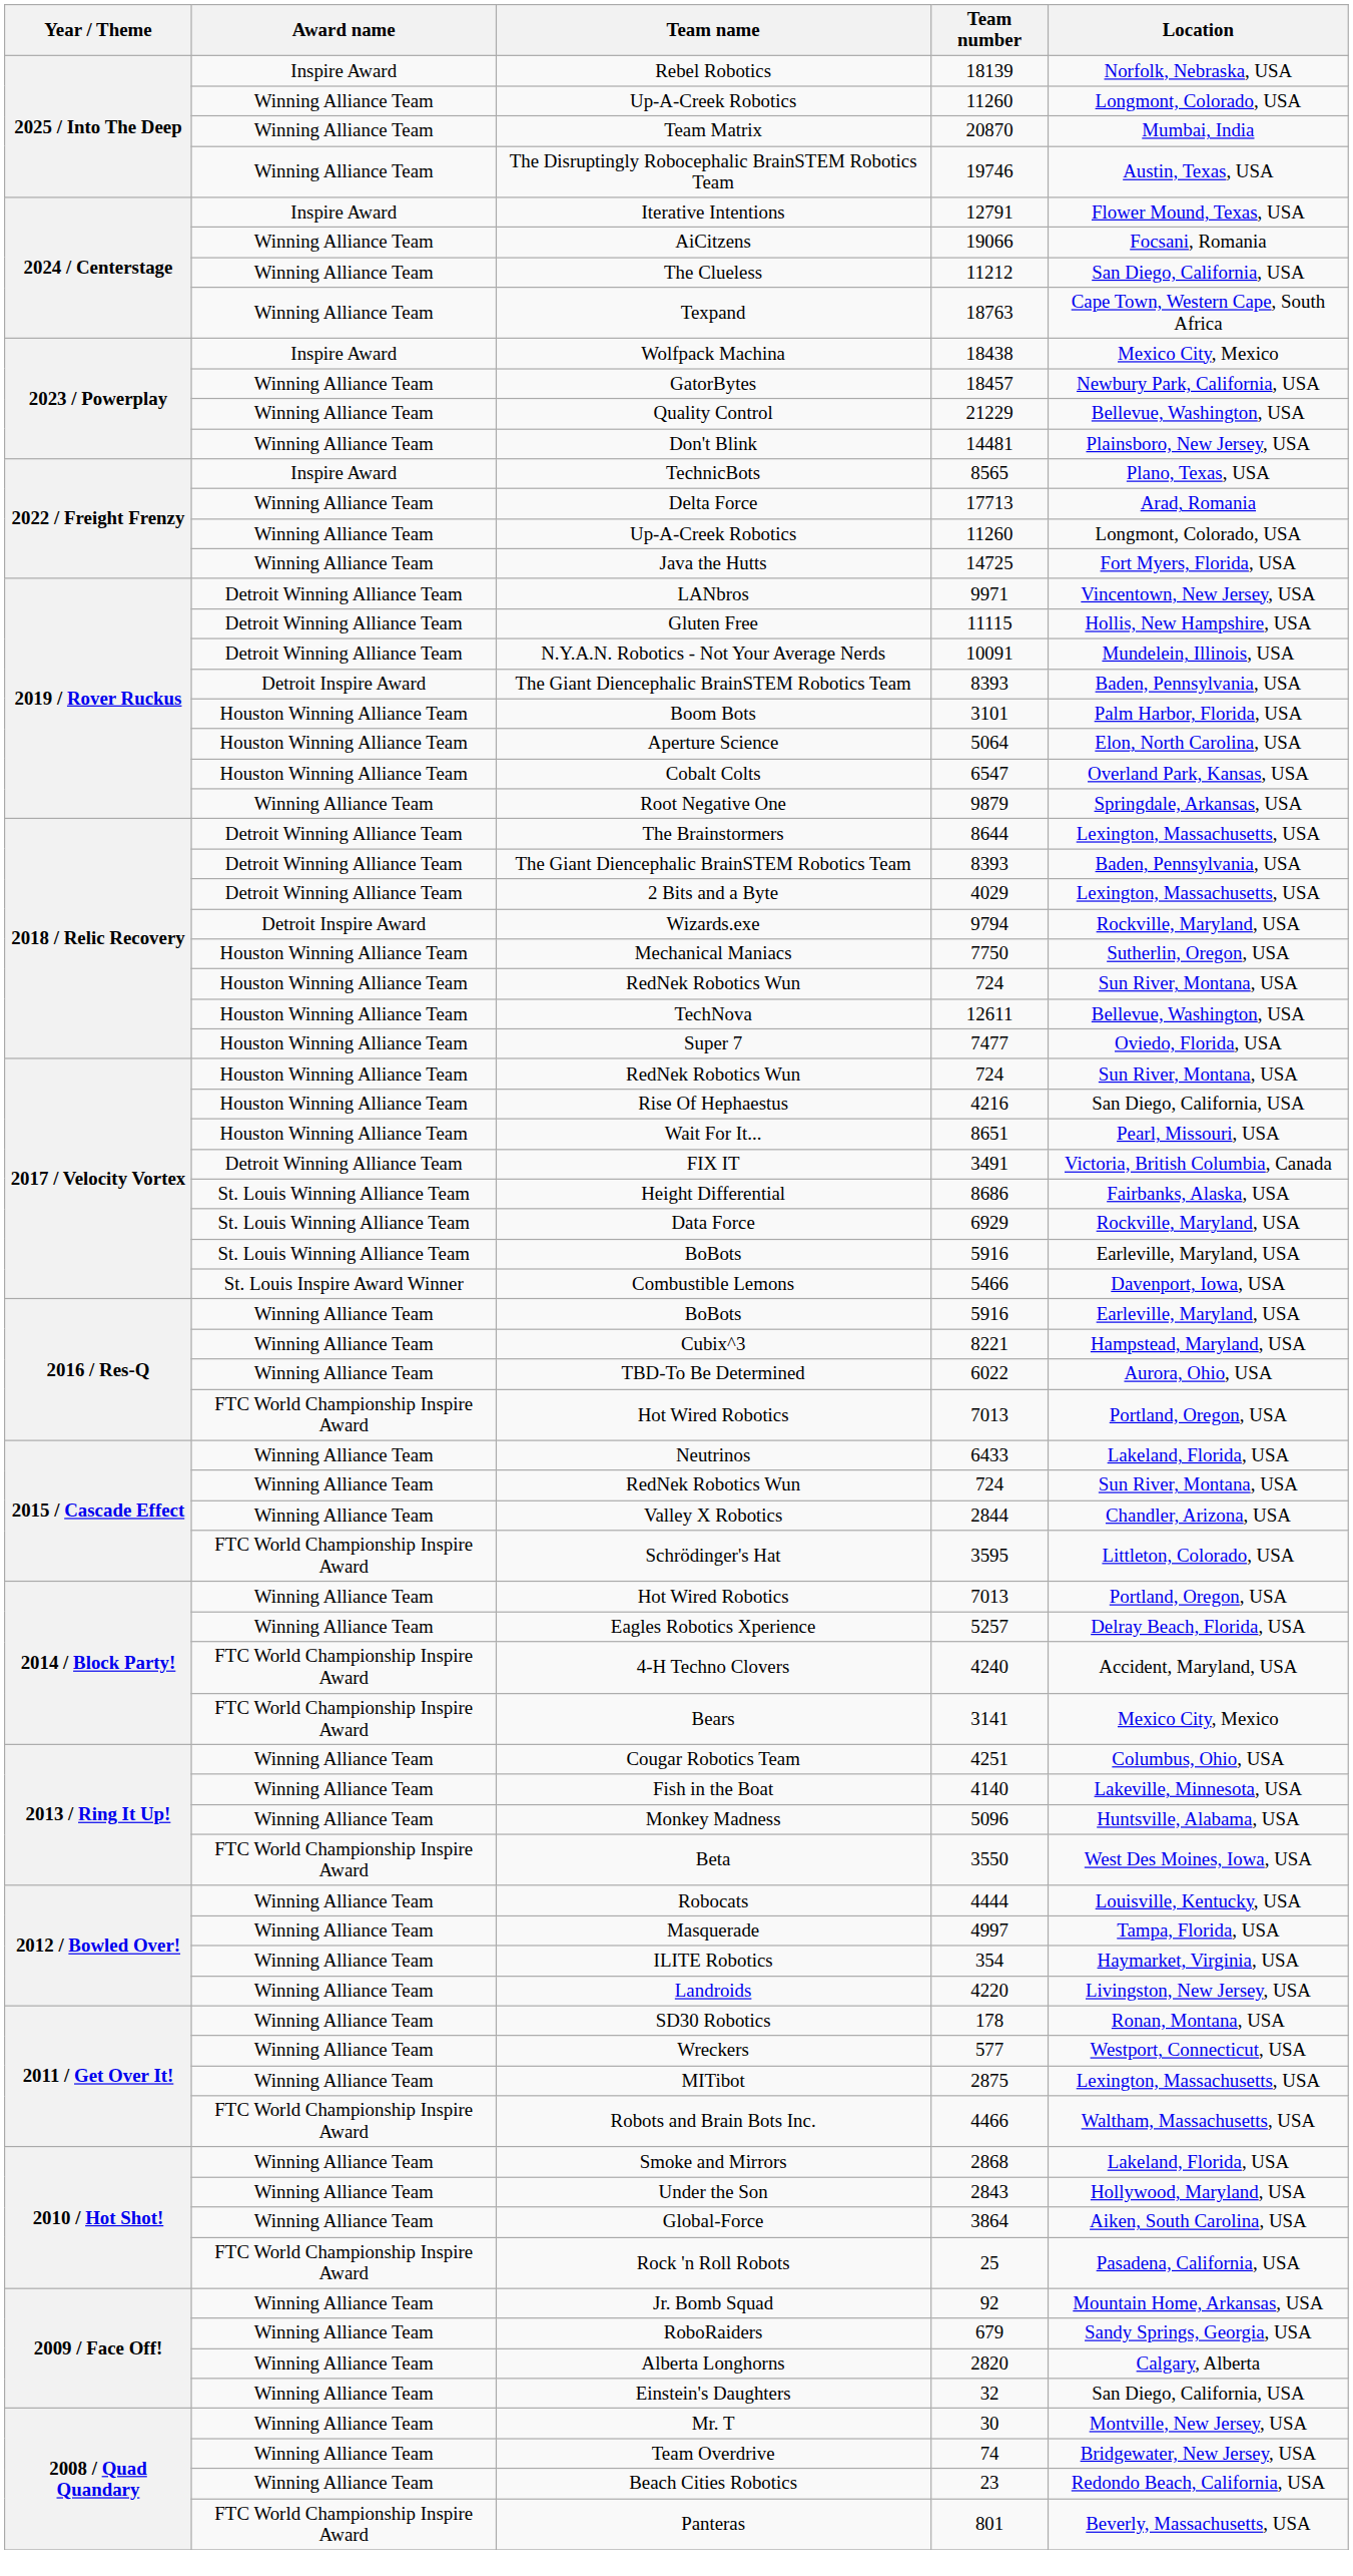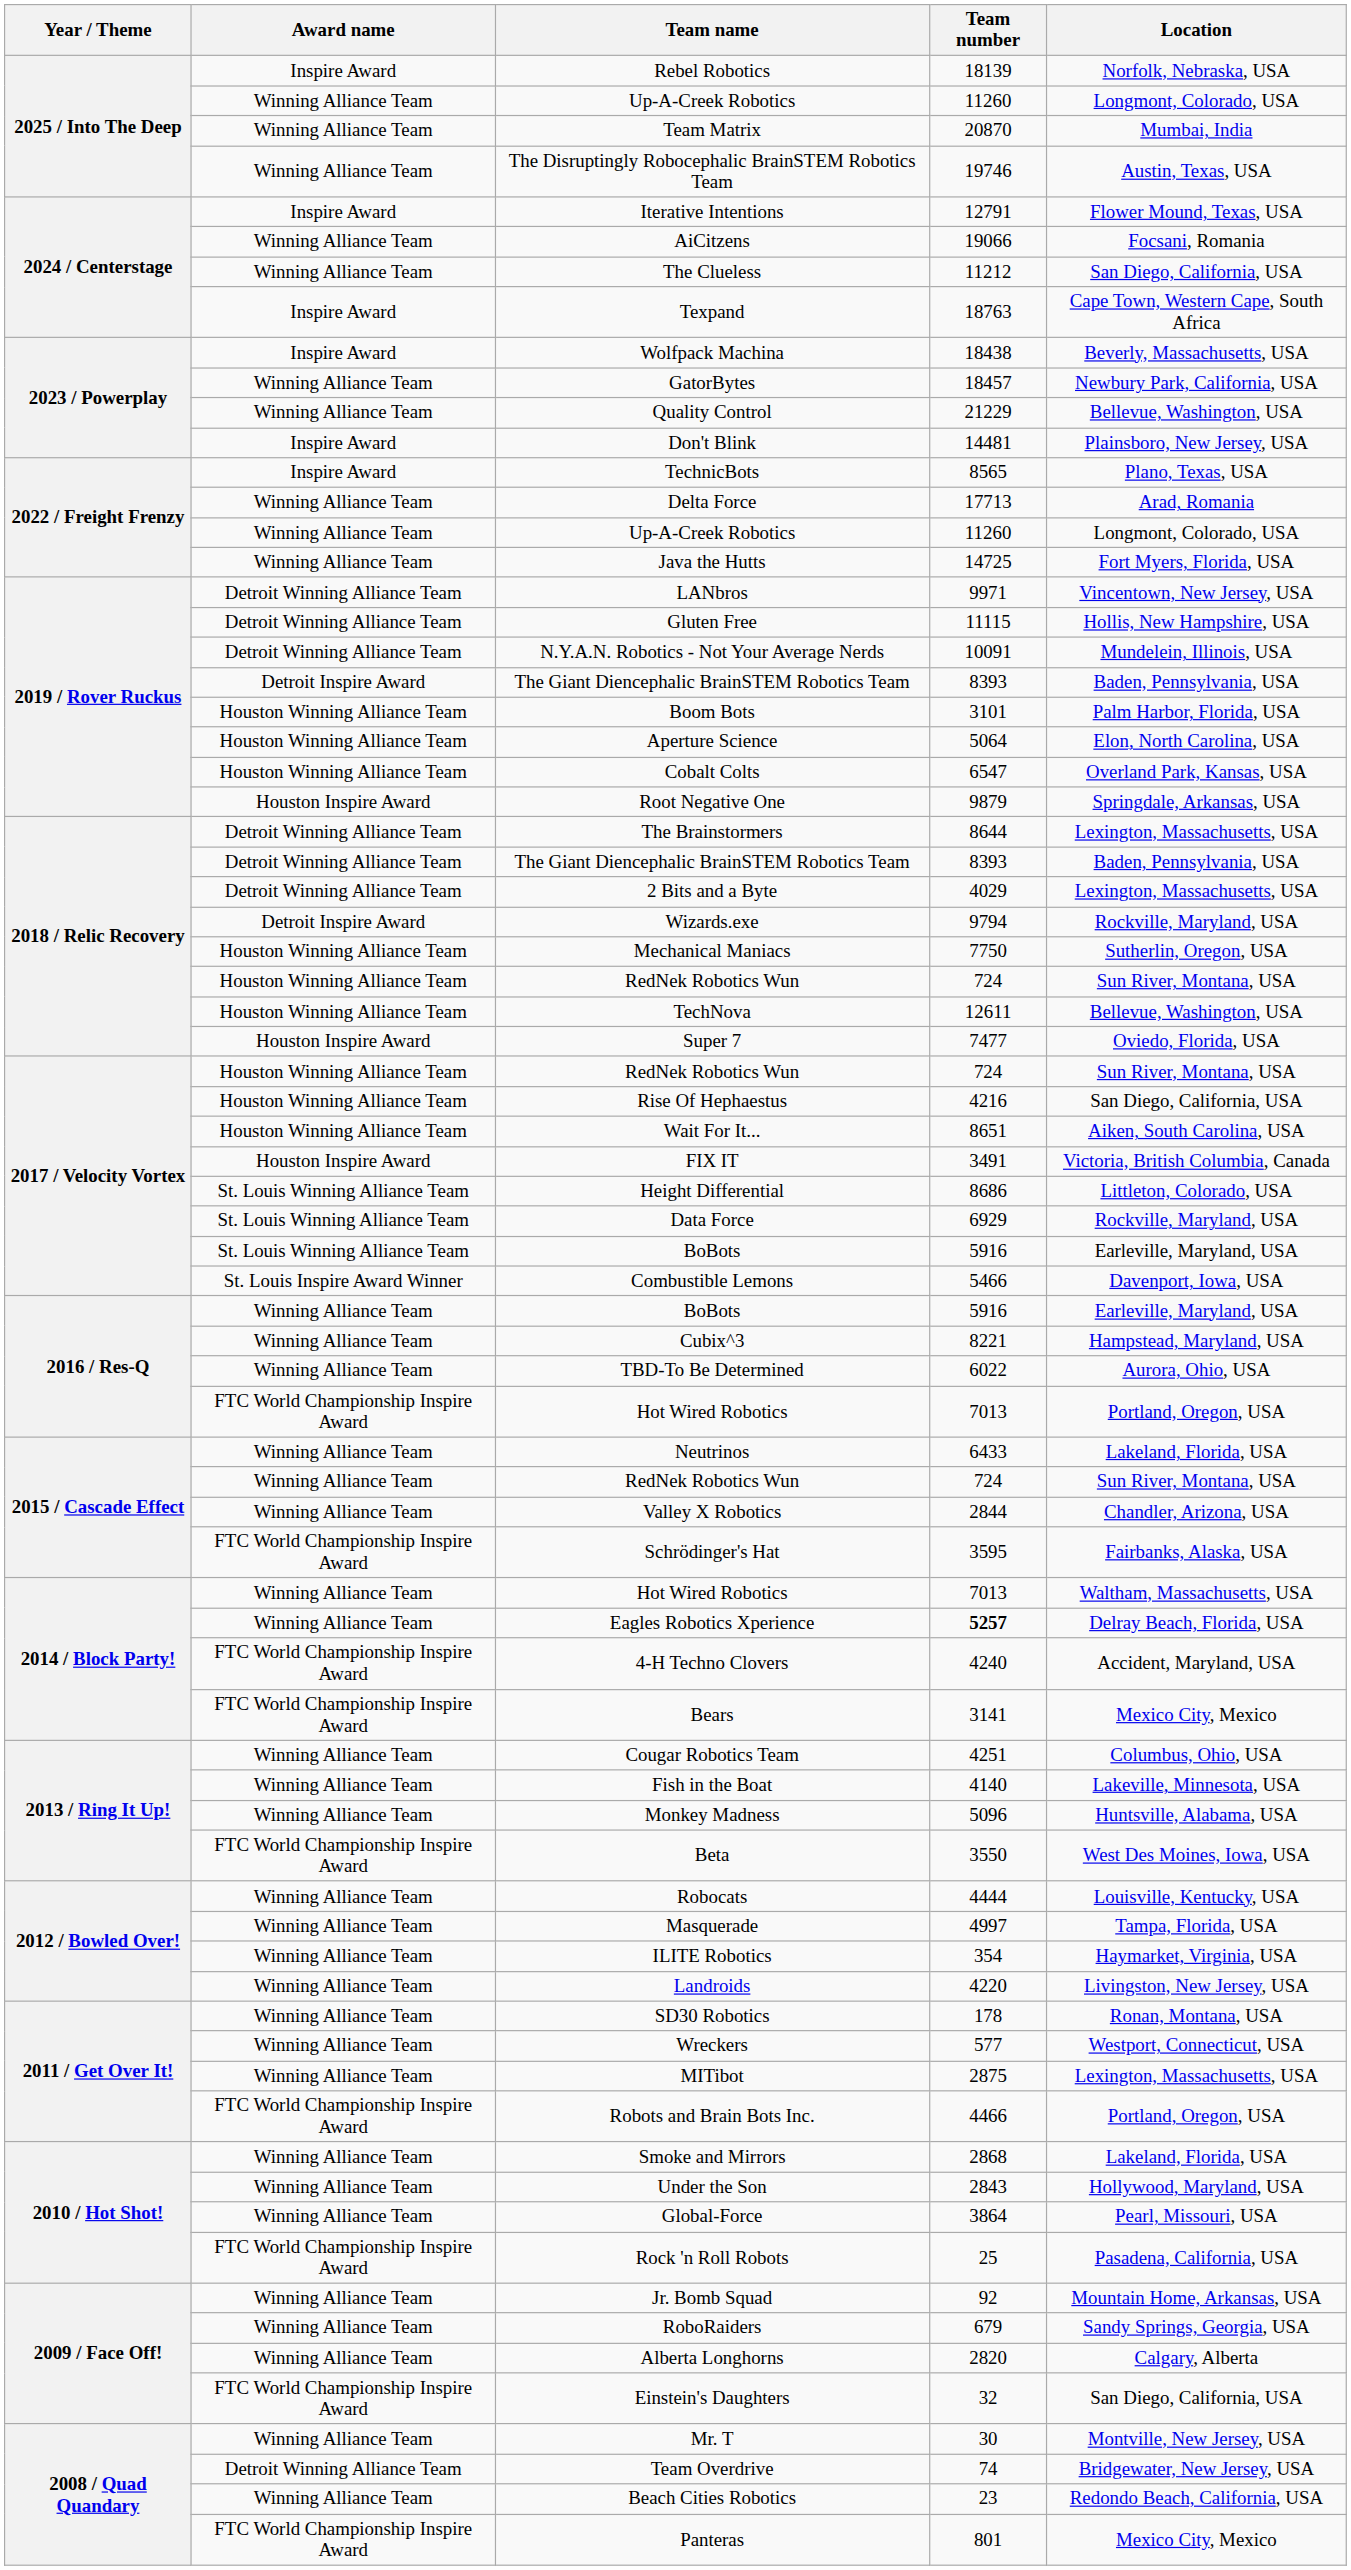Texpand | Award name: Winning Alliance Team -> Inspire Award
Wolfpack Machina | Location: Mexico City, Mexico -> Beverly, Massachusetts, USA
Don't Blink | Award name: Winning Alliance Team -> Inspire Award
Root Negative One | Award name: Winning Alliance Team -> Houston Inspire Award
Super 7 | Award name: Houston Winning Alliance Team -> Houston Inspire Award
Wait For It... | Location: Pearl, Missouri, USA -> Aiken, South Carolina, USA
FIX IT | Award name: Detroit Winning Alliance Team -> Houston Inspire Award
Height Differential | Location: Fairbanks, Alaska, USA -> Littleton, Colorado, USA
Schrödinger's Hat | Location: Littleton, Colorado, USA -> Fairbanks, Alaska, USA
2014 / Block Party! / Hot Wired Robotics | Location: Portland, Oregon, USA -> Waltham, Massachusetts, USA
Eagles Robotics Xperience | Team number: normal -> bold
Robots and Brain Bots Inc. | Location: Waltham, Massachusetts, USA -> Portland, Oregon, USA
Global-Force | Location: Aiken, South Carolina, USA -> Pearl, Missouri, USA
Einstein's Daughters | Award name: Winning Alliance Team -> FTC World Championship Inspire Award
Team Overdrive | Award name: Winning Alliance Team -> Detroit Winning Alliance Team
Panteras | Location: Beverly, Massachusetts, USA -> Mexico City, Mexico
